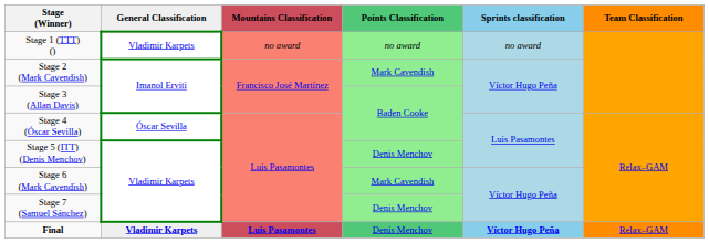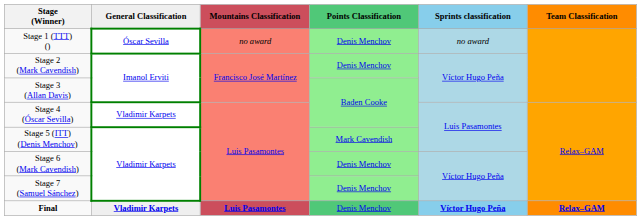Stage 1 (TTT) () | General Classification: Vladimir Karpets -> Óscar Sevilla
Stage 1 (TTT) () | Points Classification: no award -> Denis Menchov
Stage 2 (Mark Cavendish) | Points Classification: Mark Cavendish -> Denis Menchov
Stage 4 (Óscar Sevilla) | General Classification: Óscar Sevilla -> Vladimir Karpets
Stage 5 (ITT) (Denis Menchov) | Points Classification: Denis Menchov -> Mark Cavendish
Stage 6 (Mark Cavendish) | Points Classification: Mark Cavendish -> Denis Menchov
Final | Team Classification: normal -> bold
